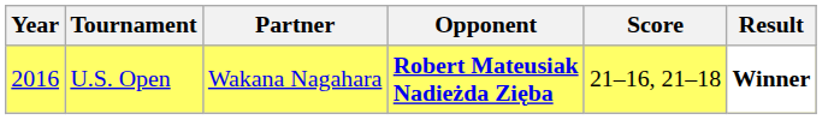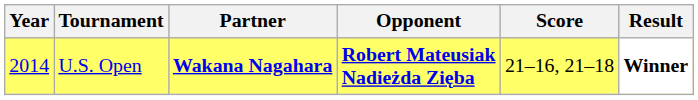U.S. Open | Year: 2016 -> 2014
U.S. Open | Partner: normal -> bold
